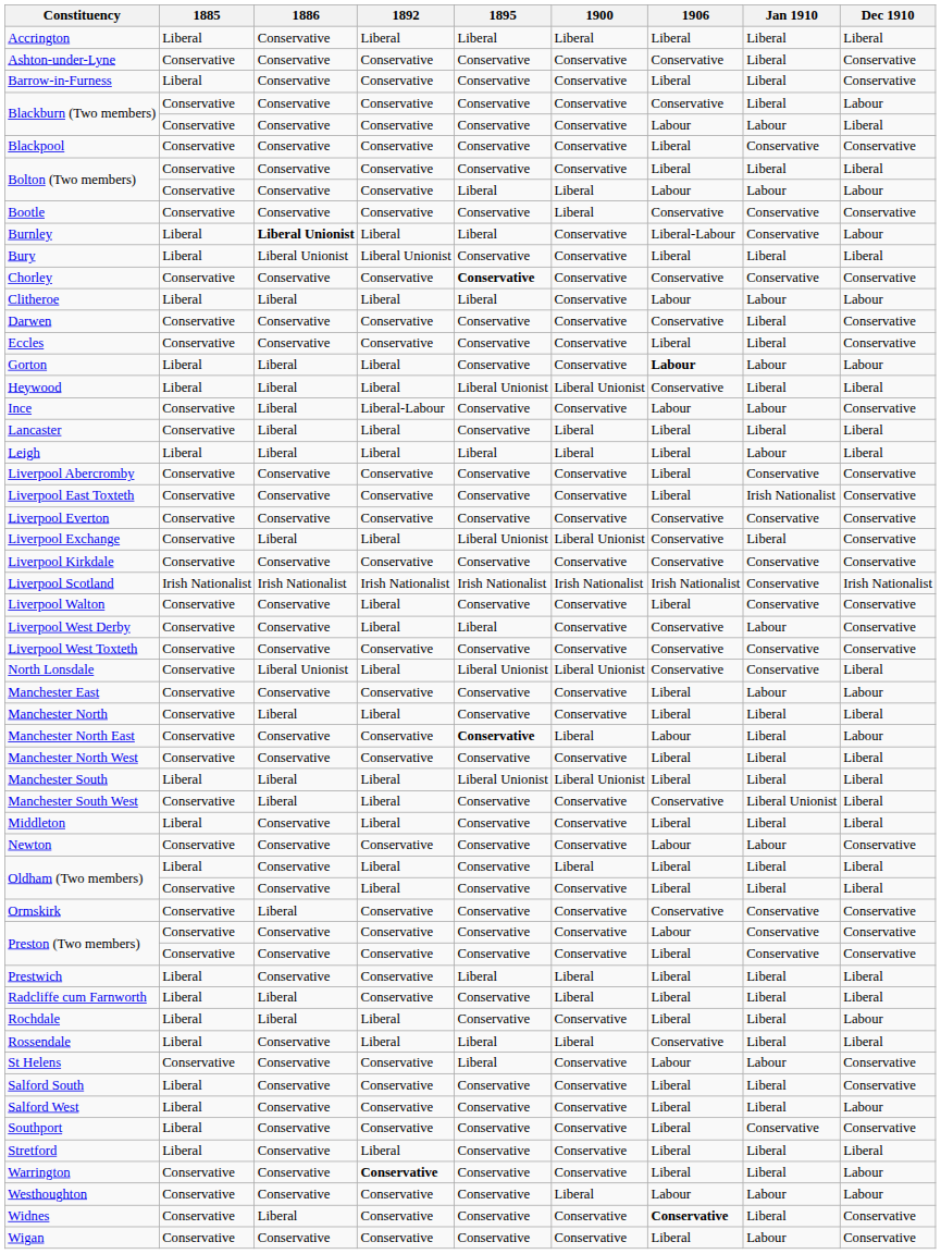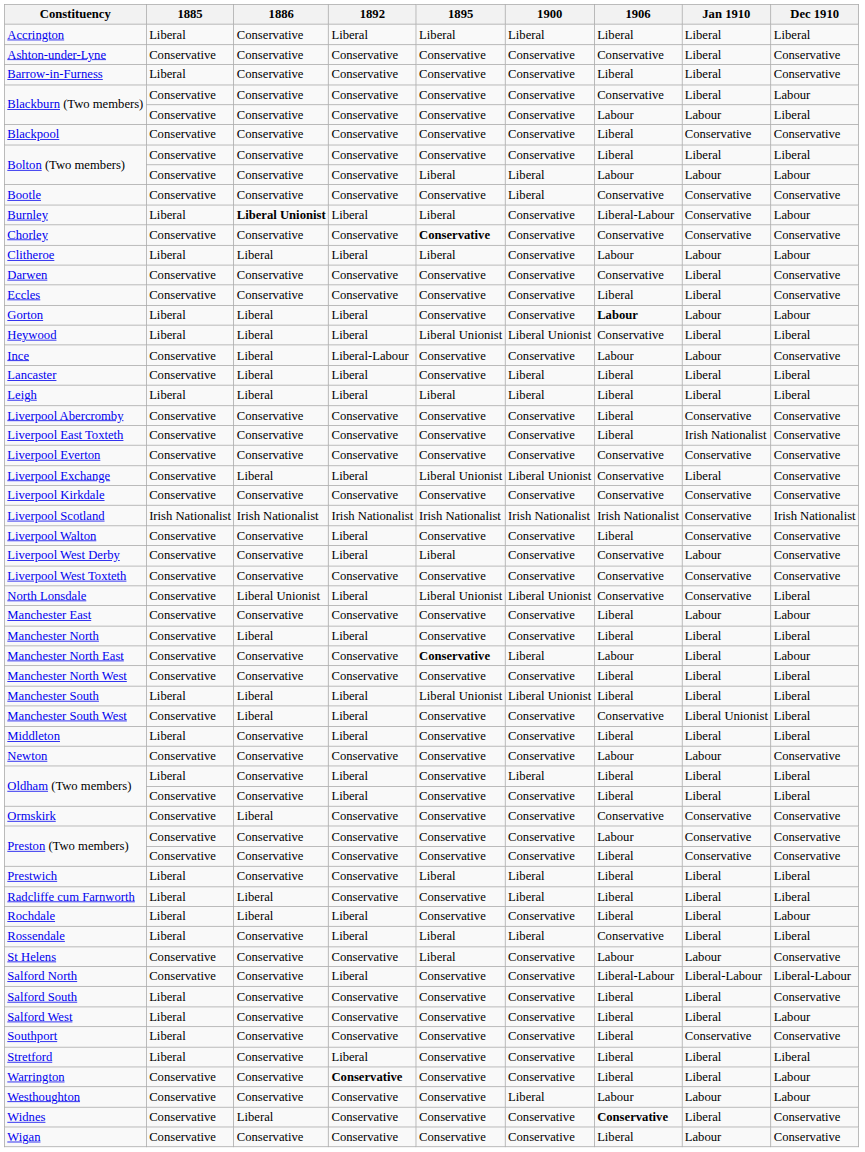- row: Bury | Liberal | Liberal Unionist | Liberal Unionist | Conservative | Conservative | Liberal | Liberal | Liberal
Leigh | Jan 1910: Labour -> Liberal
+ row: Salford North | Conservative | Conservative | Liberal | Conservative | Conservative | Liberal-Labour | Liberal-Labour | Liberal-Labour
